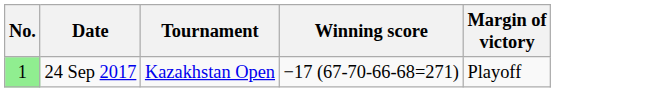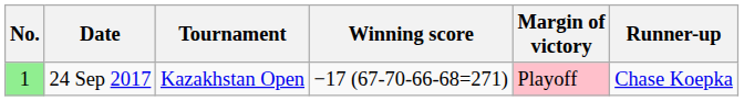+ column: Runner-up | Chase Koepka
24 Sep 2017 | Margin of victory: no background -> pink background
